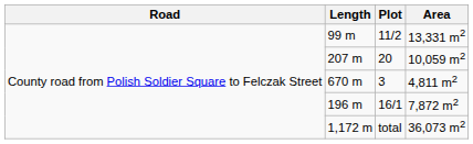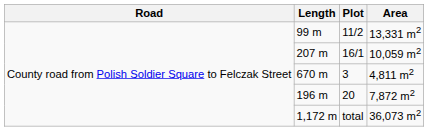207 m | Plot: 20 -> 16/1
196 m | Plot: 16/1 -> 20
